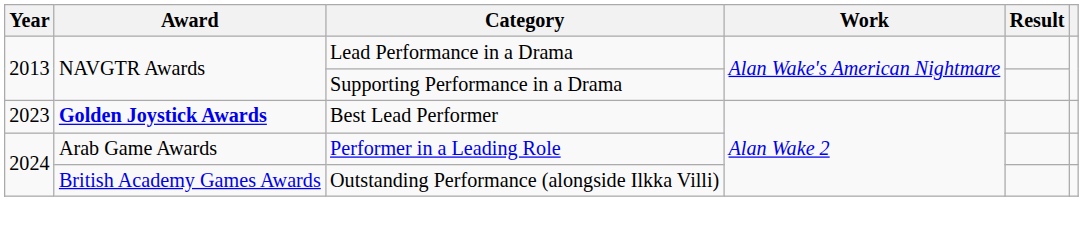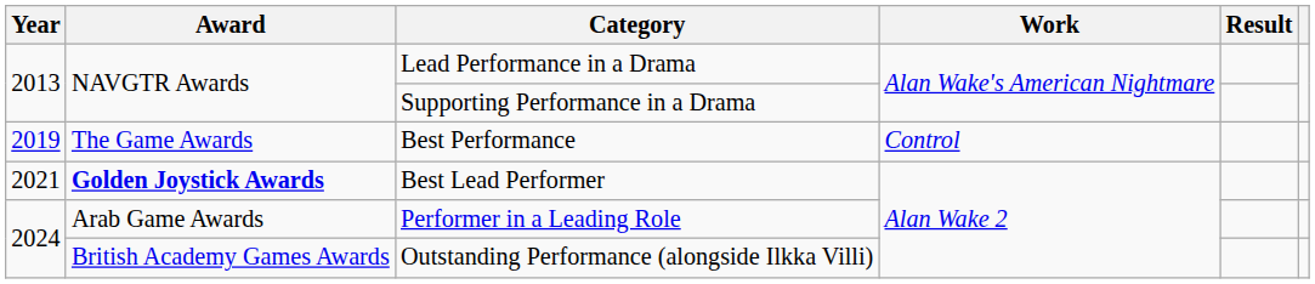+ row: 2019 | The Game Awards | Best Performance | Control
Best Lead Performer | Year: 2023 -> 2021
